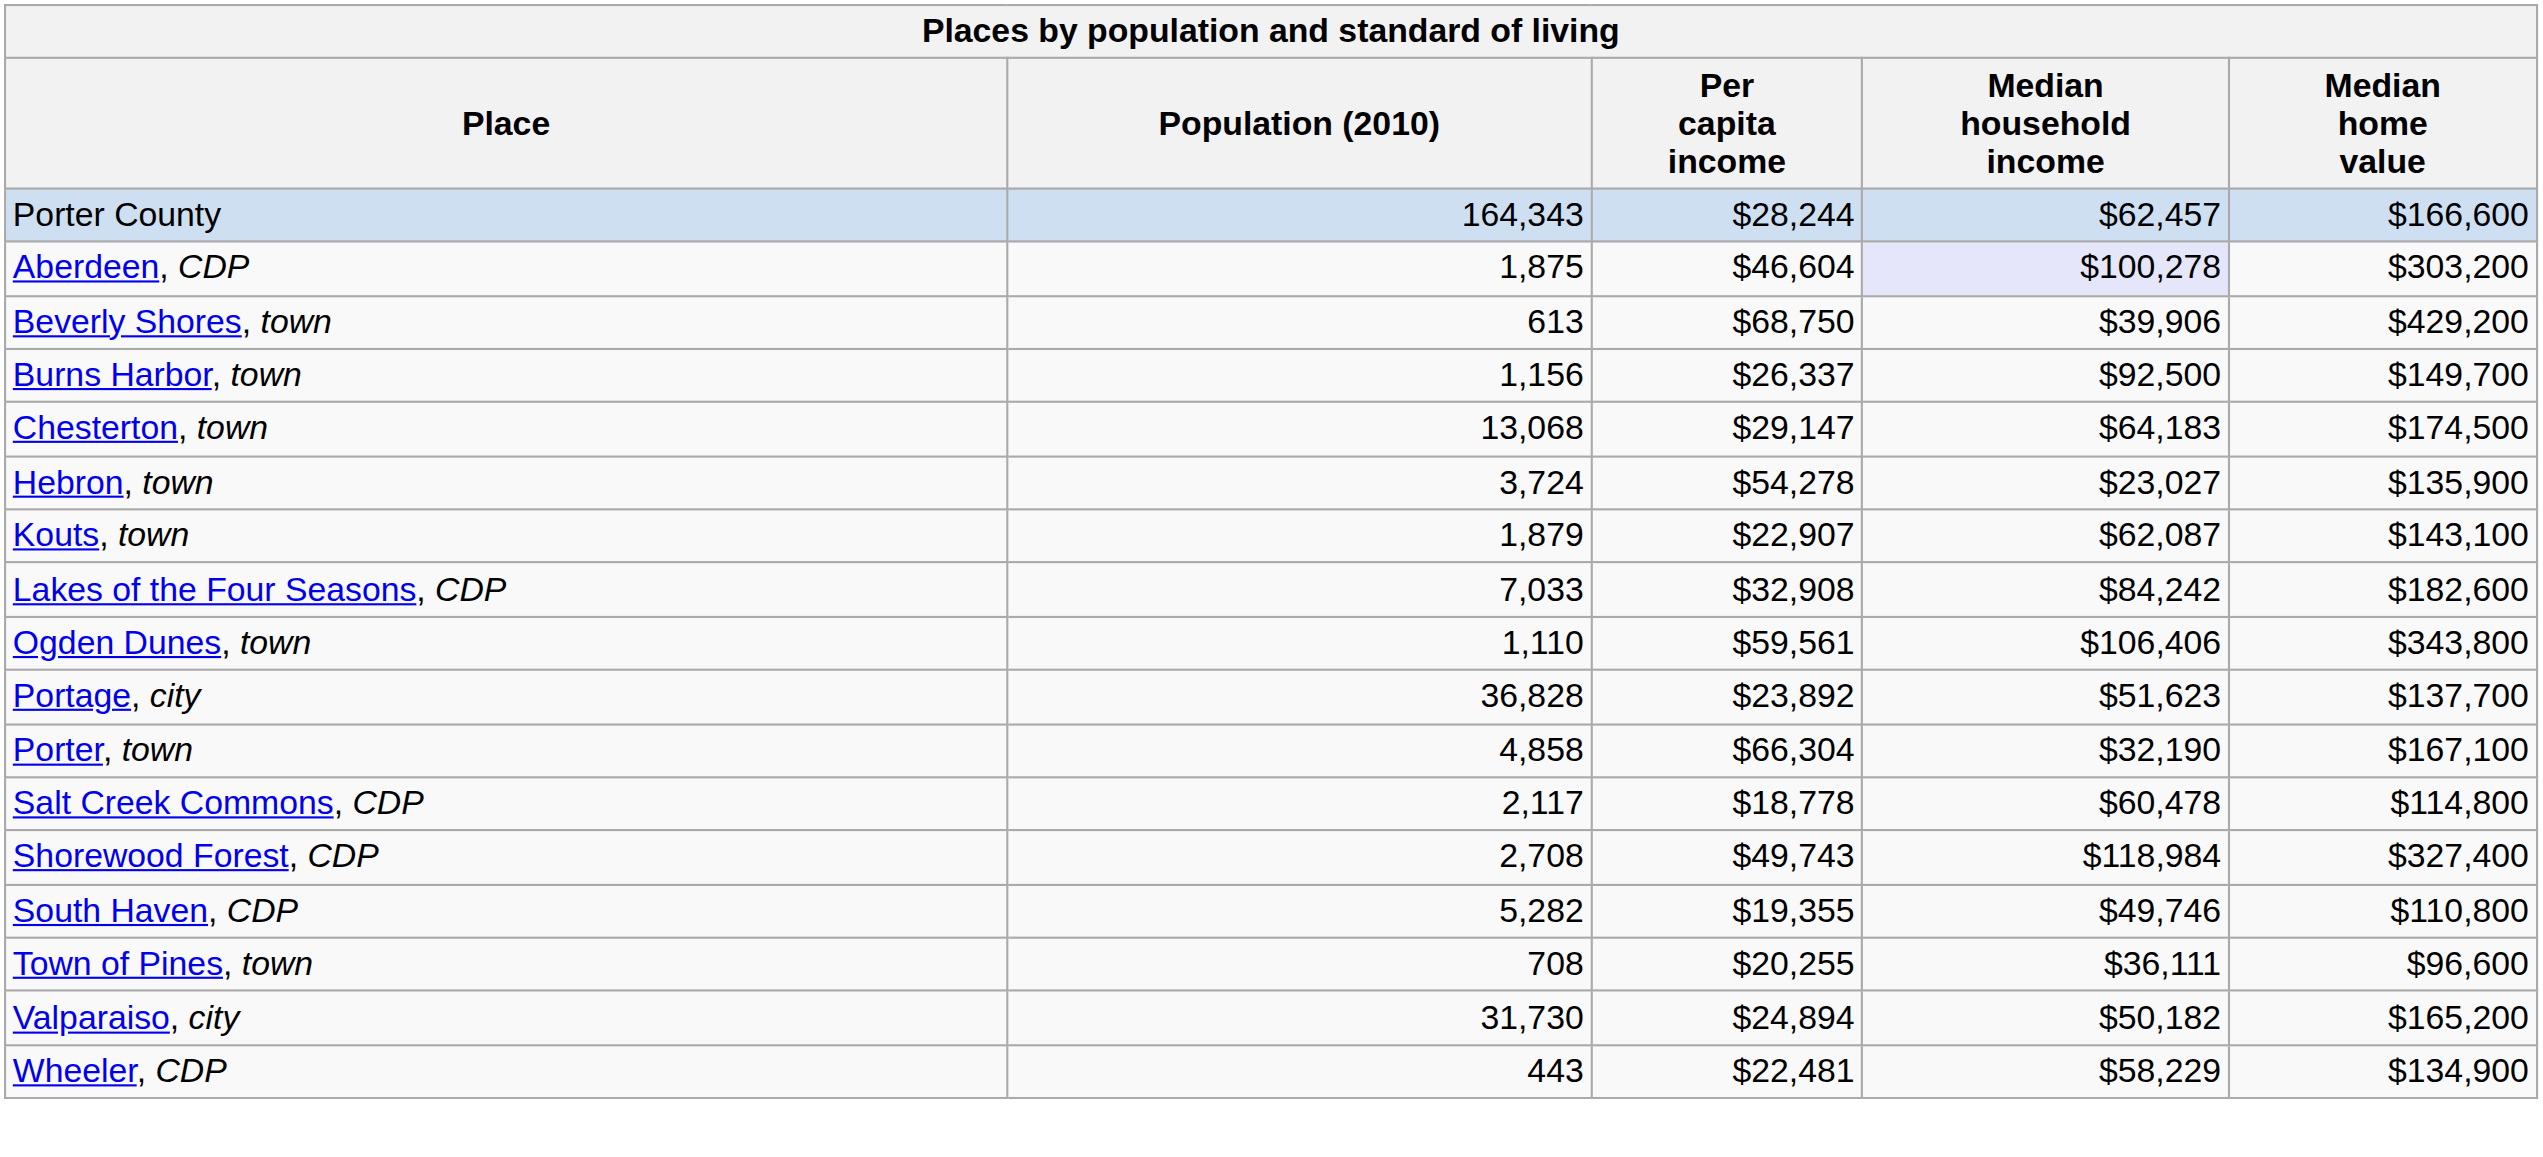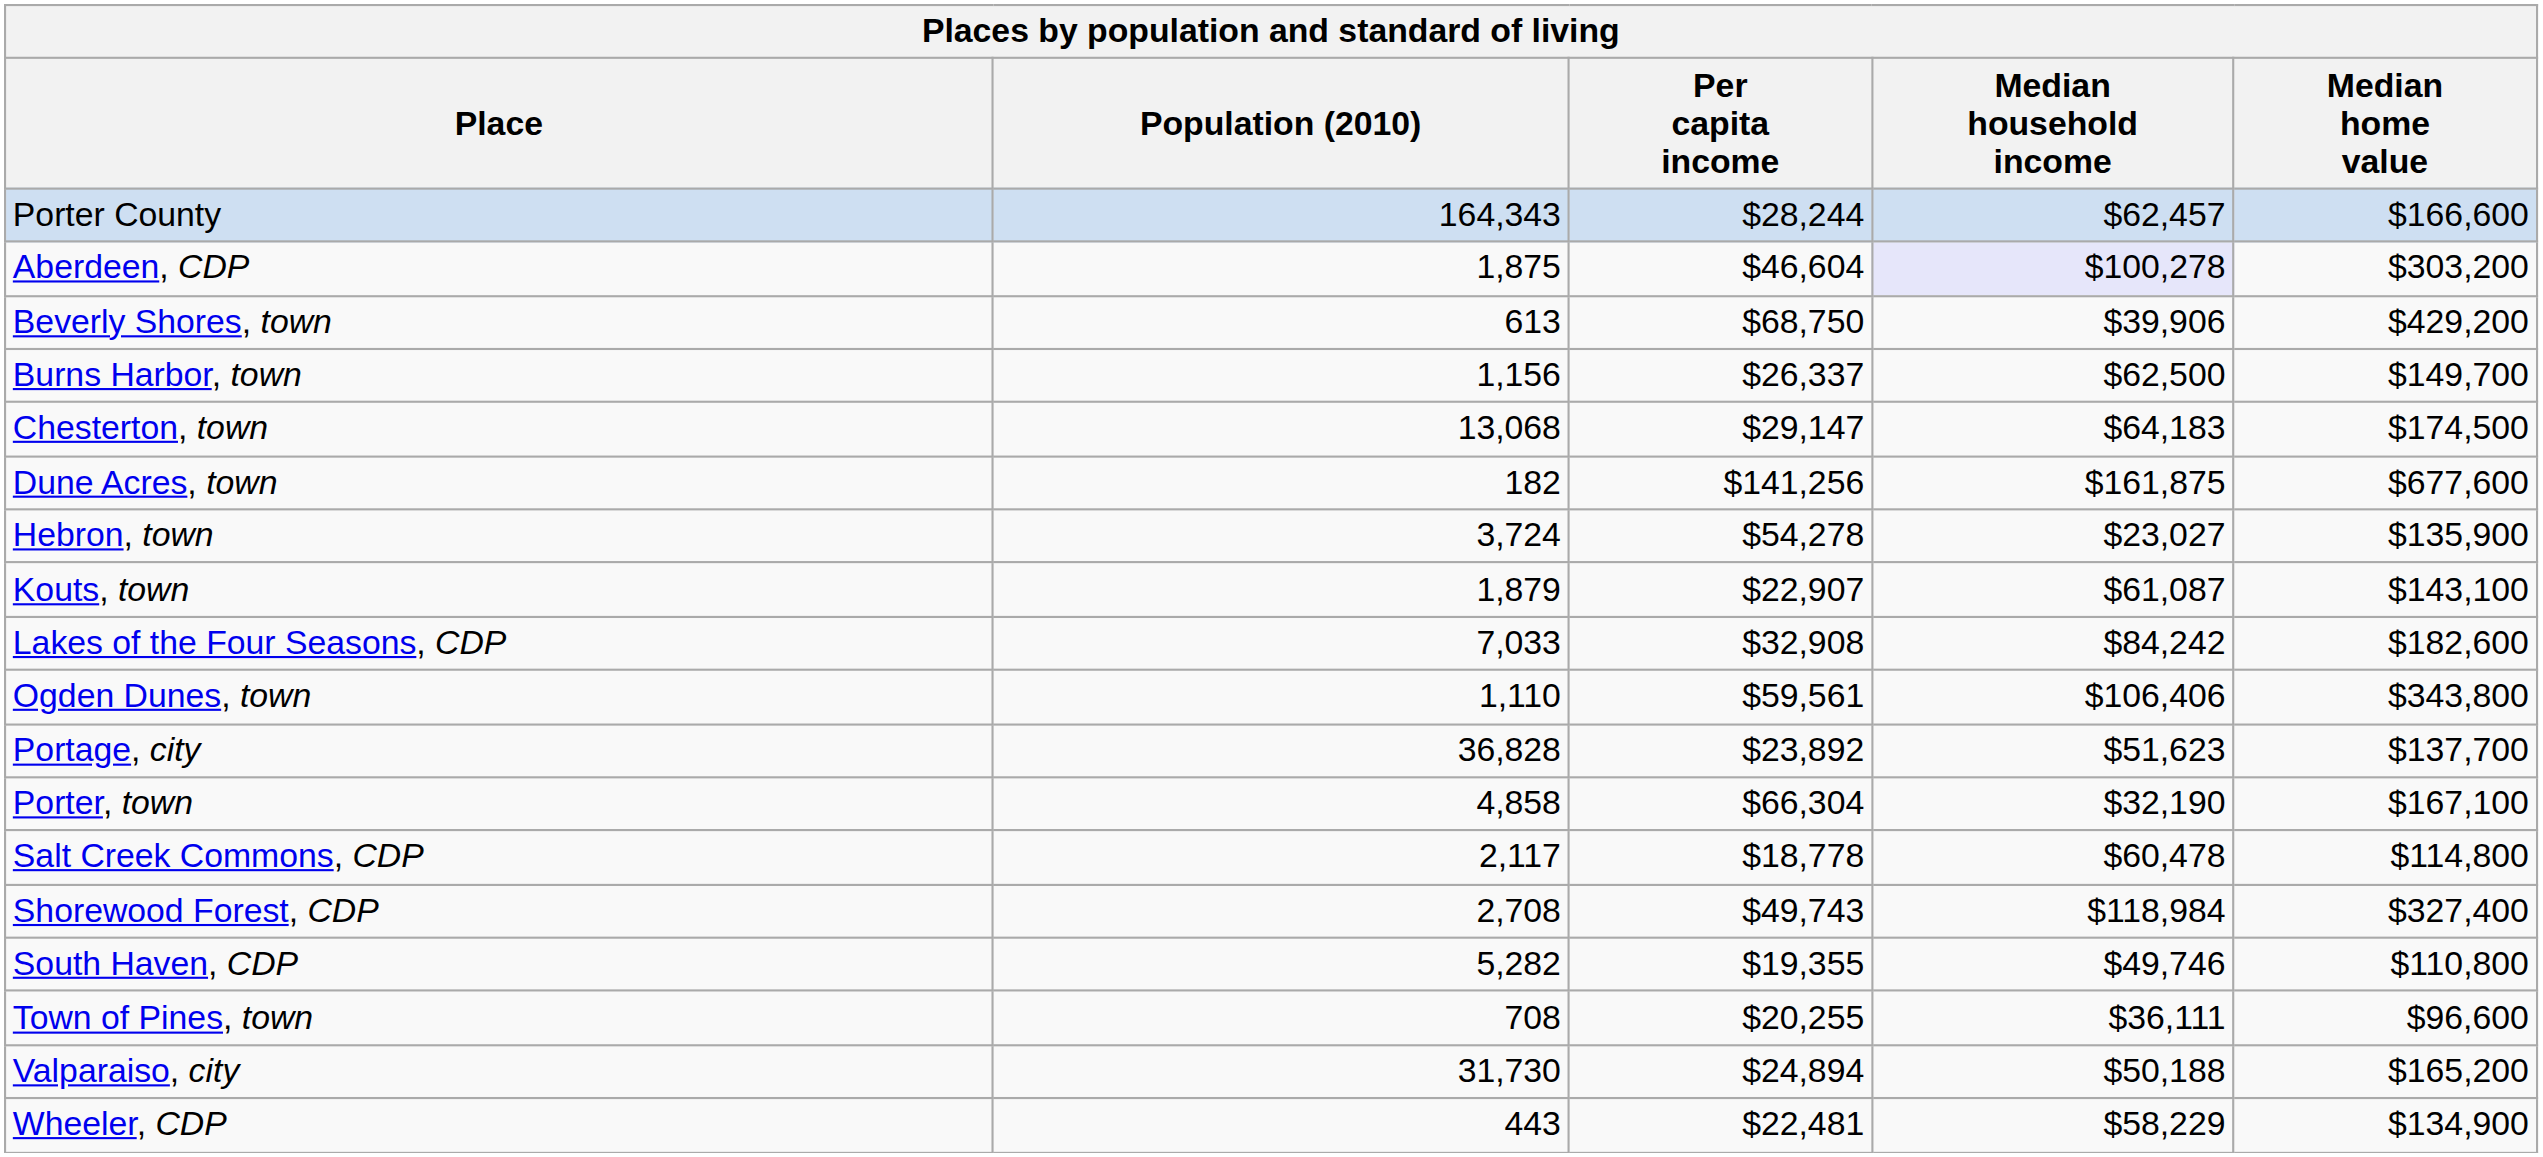Burns Harbor, town | Median household income: $92,500 -> $62,500
+ row: Dune Acres, town | 182 | $141,256 | $161,875 | $677,600
Kouts, town | Median household income: $62,087 -> $61,087
Valparaiso, city | Median household income: $50,182 -> $50,188
